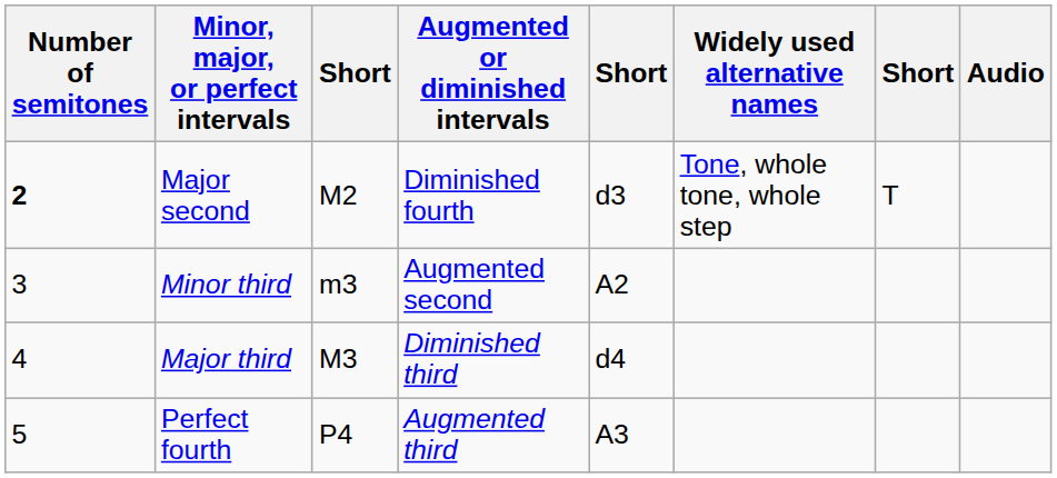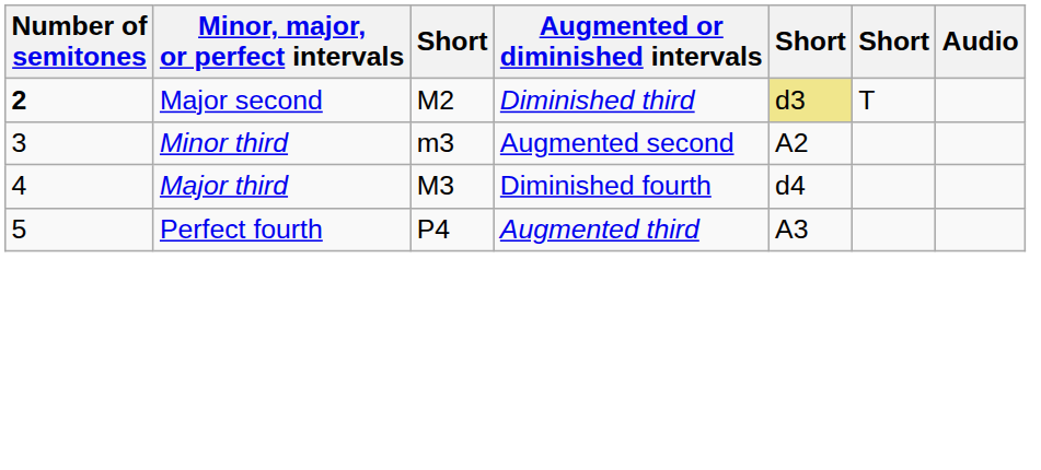- column: Widely used alternative names | Tone, whole tone, whole step
Major second | Augmented or diminished intervals: Diminished fourth -> Diminished third
Major second | column 5: no background -> khaki background
Major third | Augmented or diminished intervals: Diminished third -> Diminished fourth
